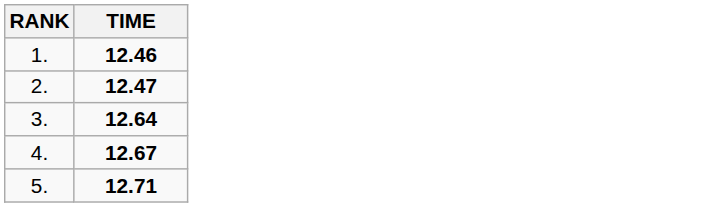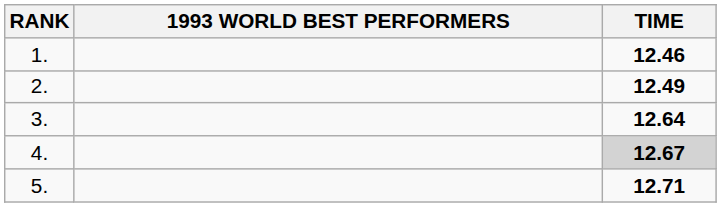+ column: 1993 WORLD BEST PERFORMERS
2. | TIME: 12.47 -> 12.49
4. | TIME: no background -> lightgrey background
